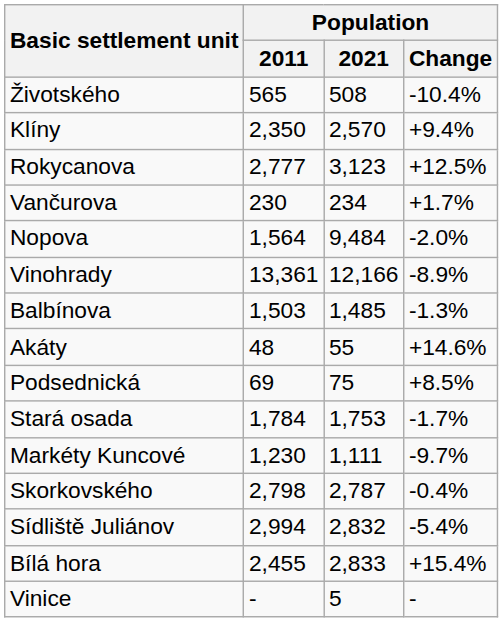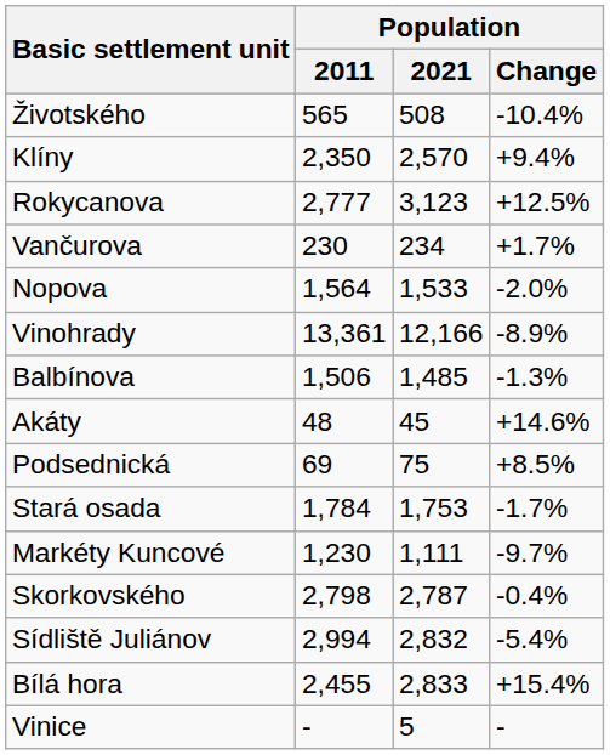Nopova | Population / 2021: 9,484 -> 1,533
Balbínova | Population / 2011: 1,503 -> 1,506
Akáty | Population / 2021: 55 -> 45
